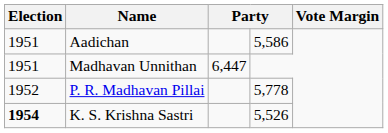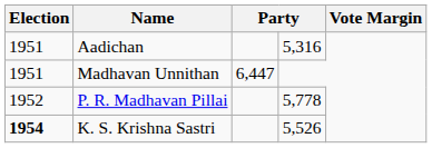Aadichan | column 4: 5,586 -> 5,316
